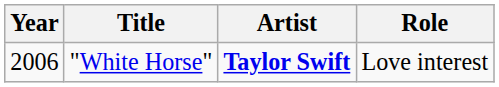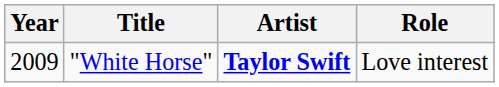"White Horse" | Year: 2006 -> 2009
